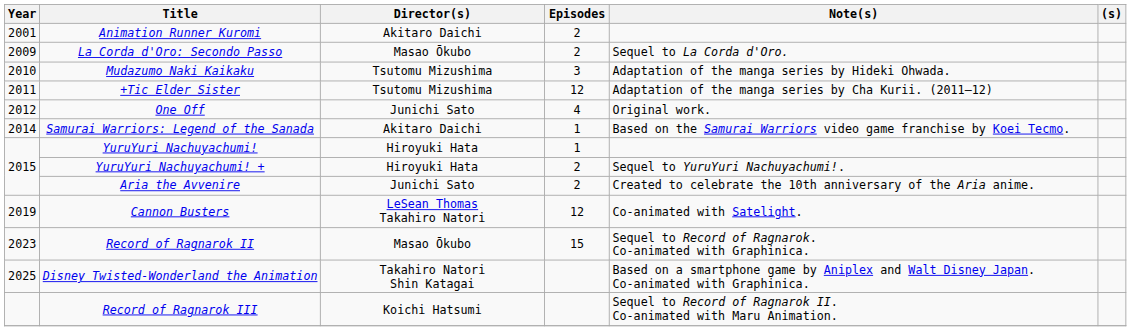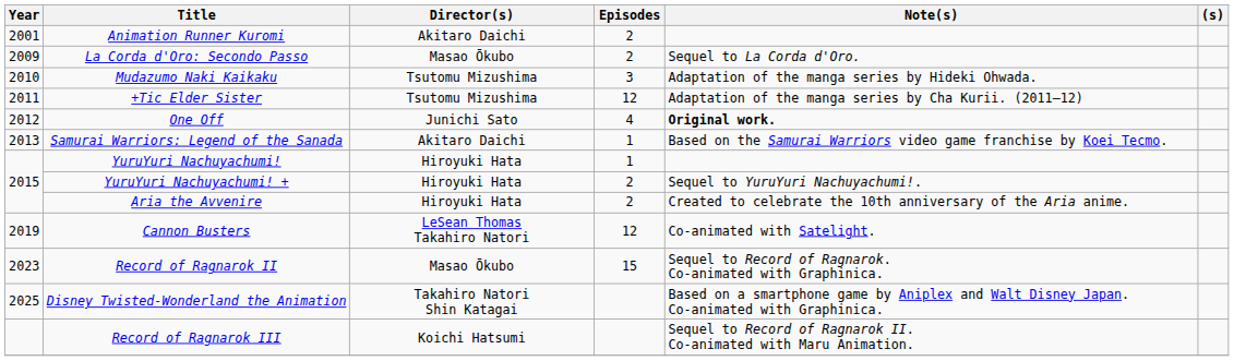One Off | Note(s): normal -> bold
Samurai Warriors: Legend of the Sanada | Year: 2014 -> 2013
Aria the Avvenire | Director(s): Junichi Sato -> Hiroyuki Hata
